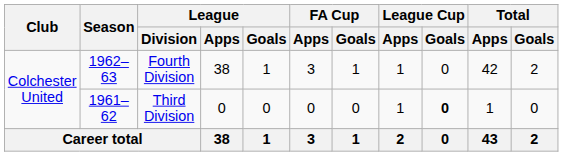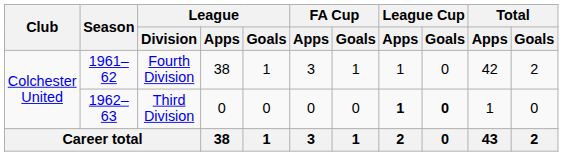Fourth Division | Season: 1962–63 -> 1961–62
Third Division | Season: 1961–62 -> 1962–63
Third Division | League Cup / Apps: normal -> bold
